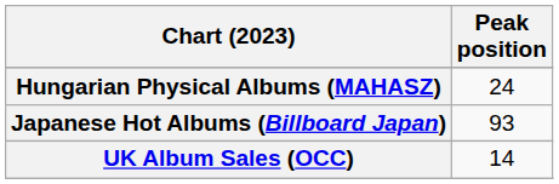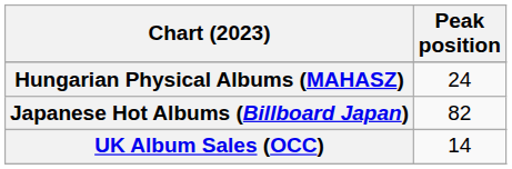Japanese Hot Albums (Billboard Japan) | Peak position: 93 -> 82
